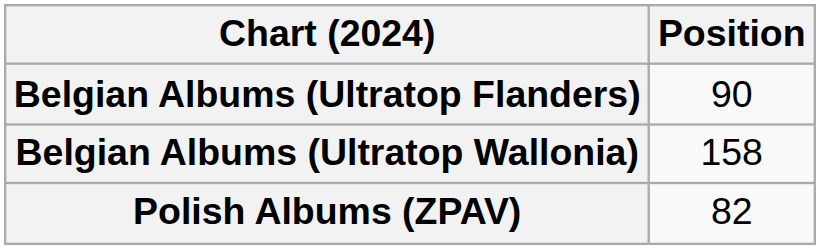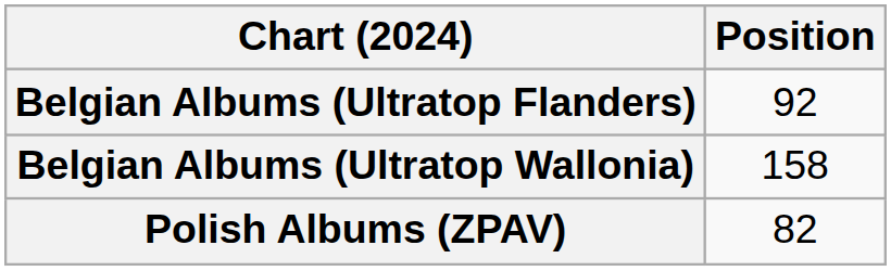Belgian Albums (Ultratop Flanders) | Position: 90 -> 92
